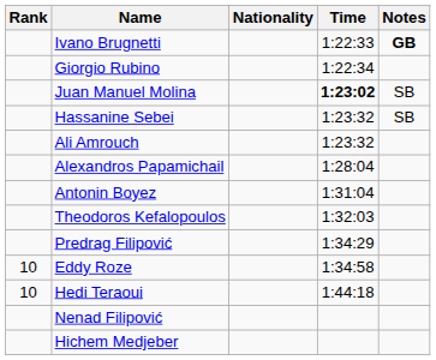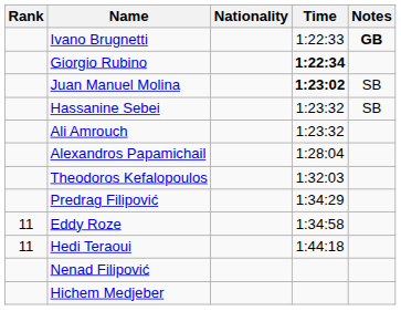Giorgio Rubino | Time: normal -> bold
- row: Antonin Boyez | 1:31:04
Eddy Roze | Rank: 10 -> 11
Hedi Teraoui | Rank: 10 -> 11
